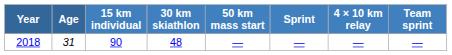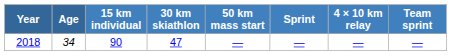2018 | Age: 31 -> 34
2018 | 30 km skiathlon: 48 -> 47
